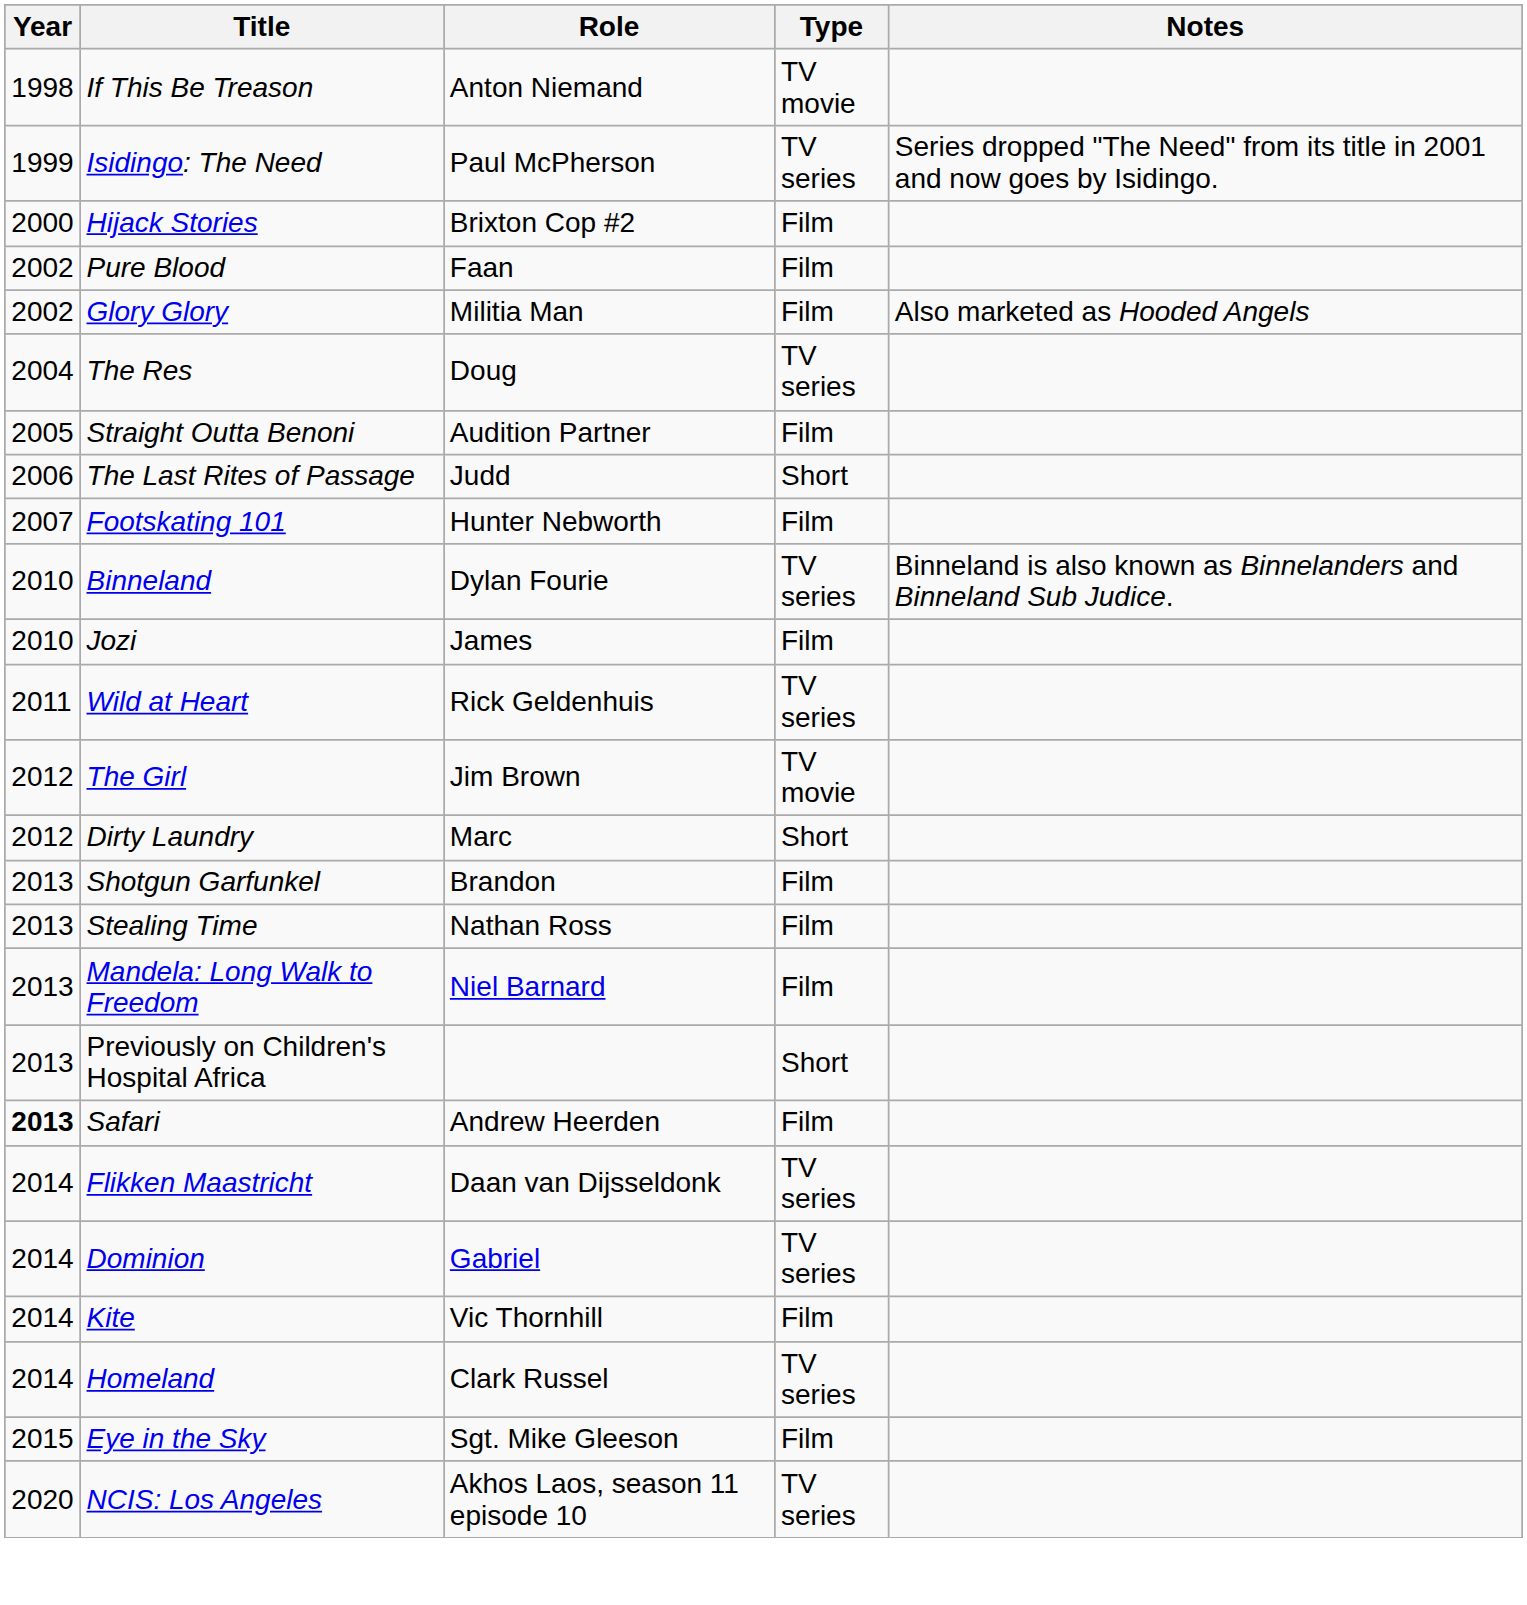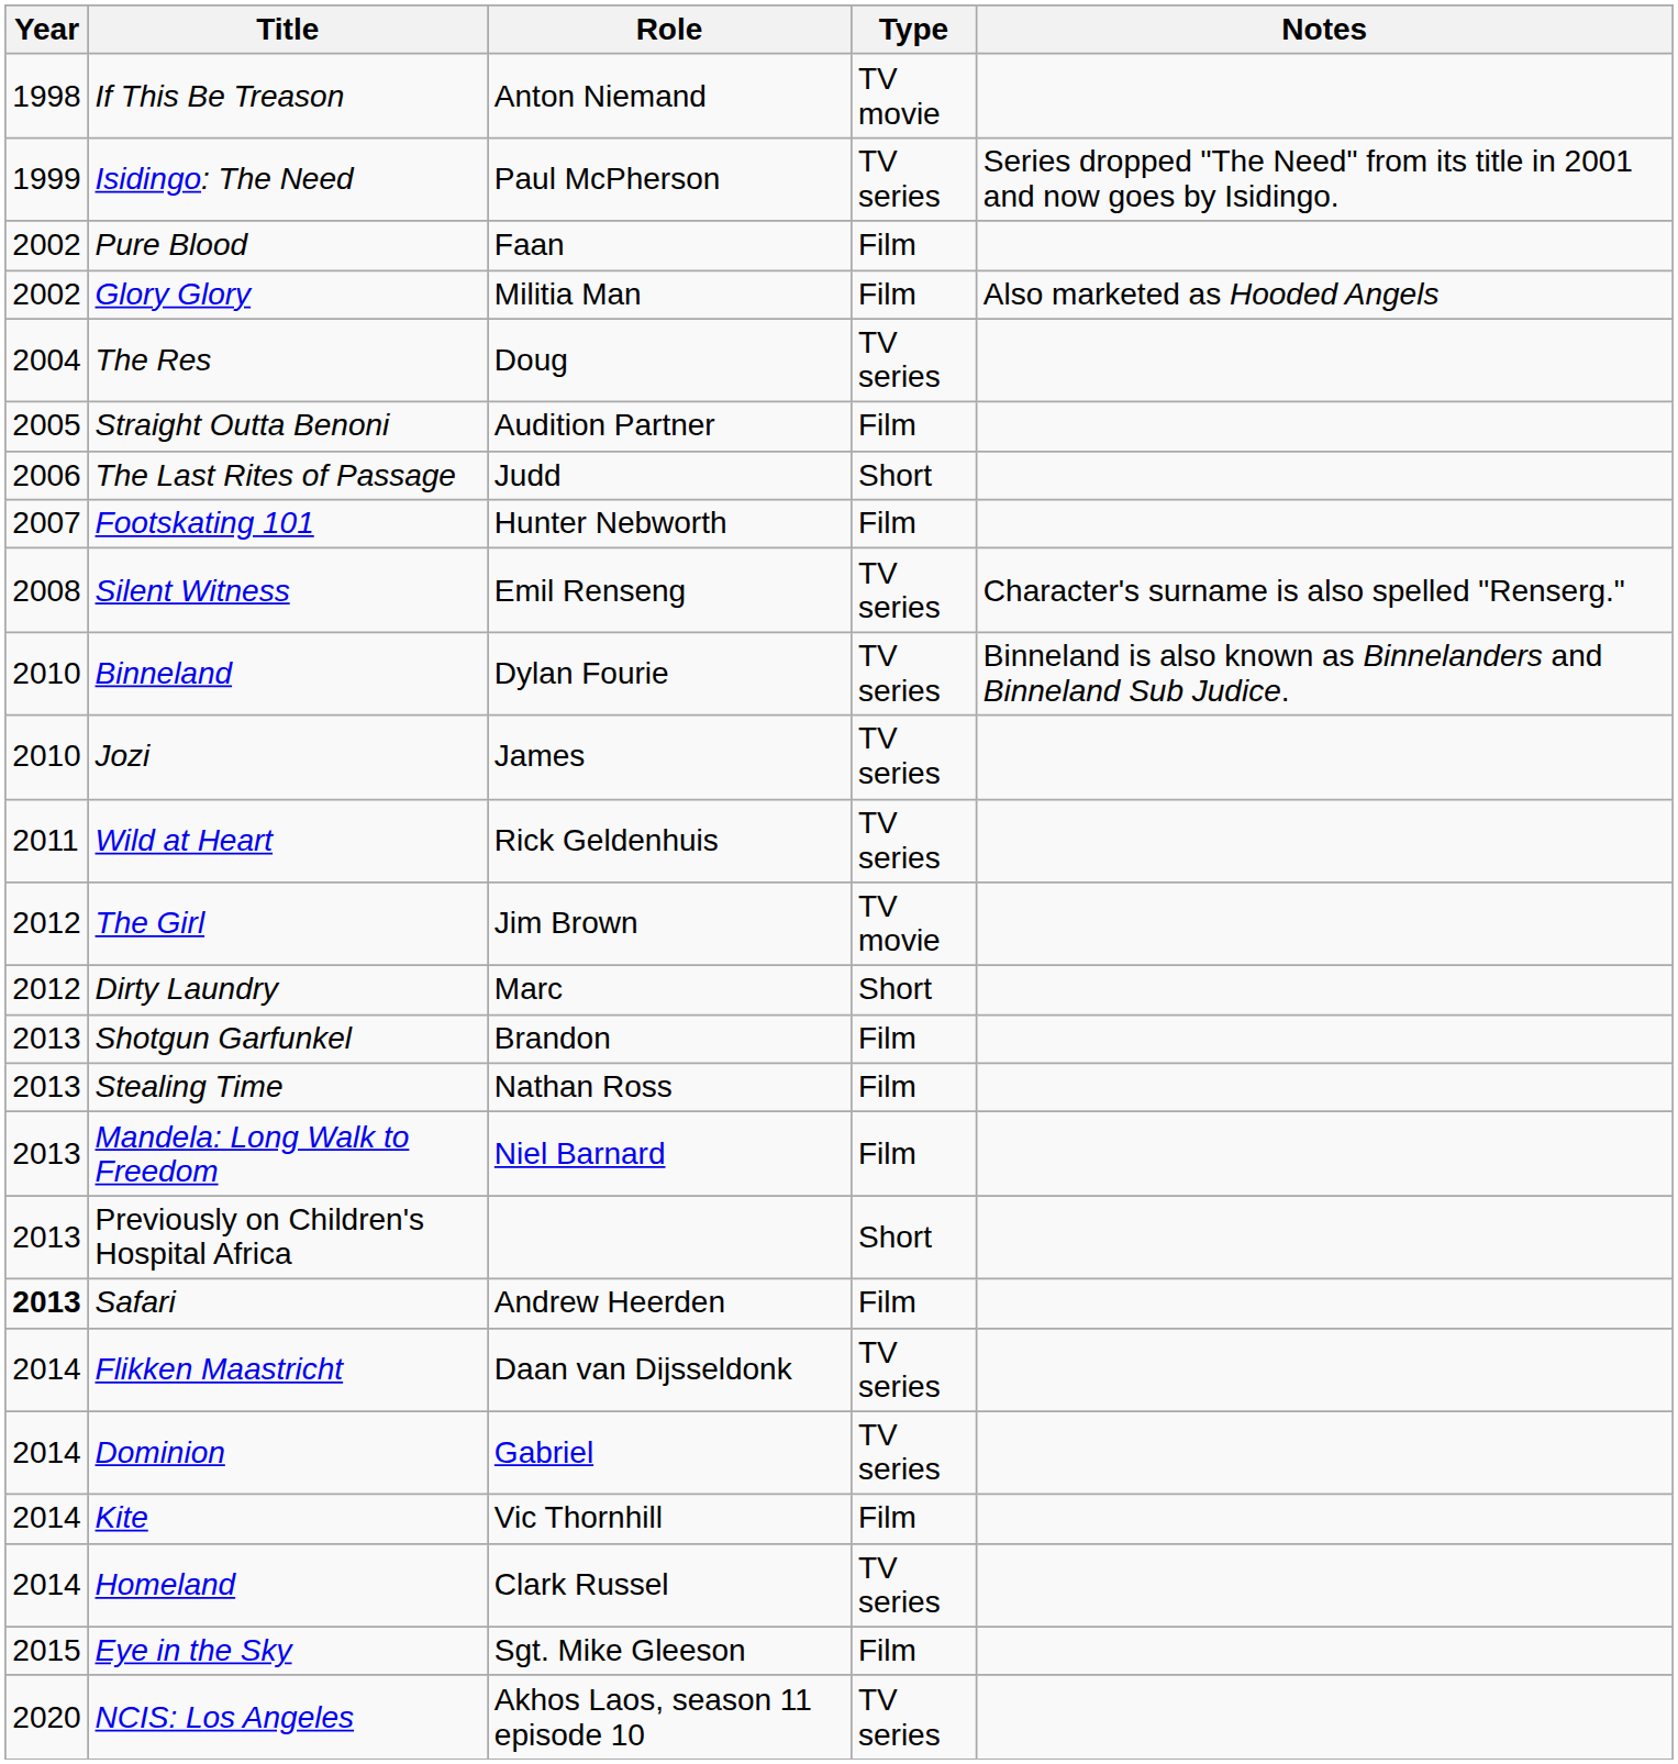- row: 2000 | Hijack Stories | Brixton Cop #2 | Film
+ row: 2008 | Silent Witness | Emil Renseng | TV series | Character's surname is also spelled "Renserg."
Jozi | Type: Film -> TV series
